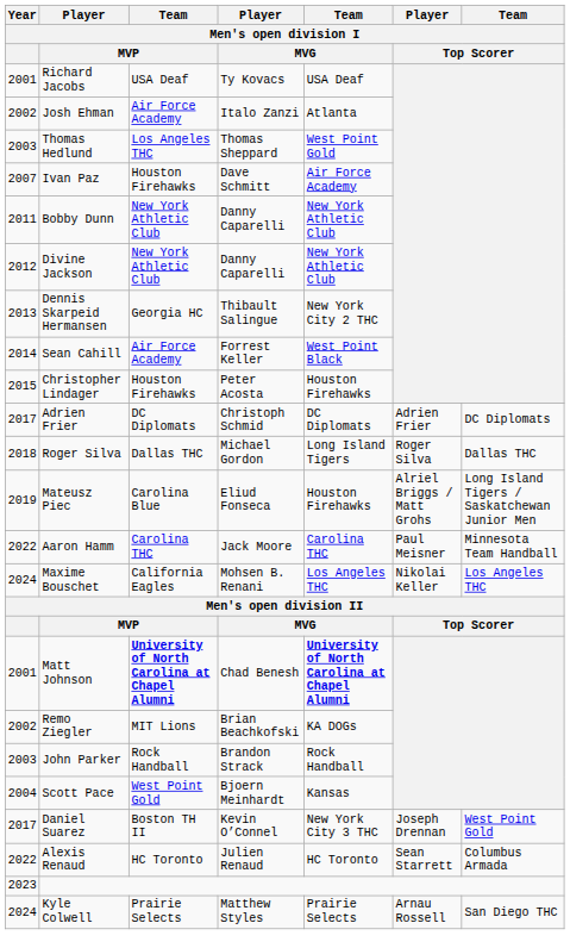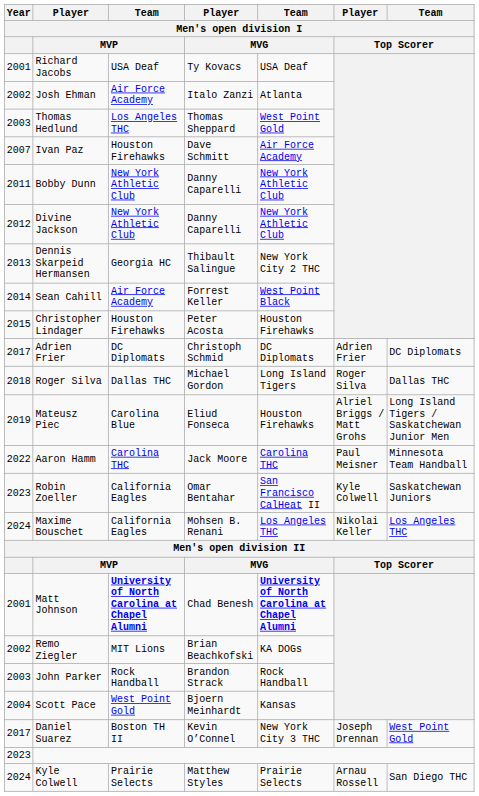+ row: 2023 | Robin Zoeller | California Eagles | Omar Bentahar | San Francisco CalHeat II | Kyle Colwell | Saskatchewan Juniors
- row: 2022 | Alexis Renaud | HC Toronto | Julien Renaud | HC Toronto | Sean Starrett | Columbus Armada
